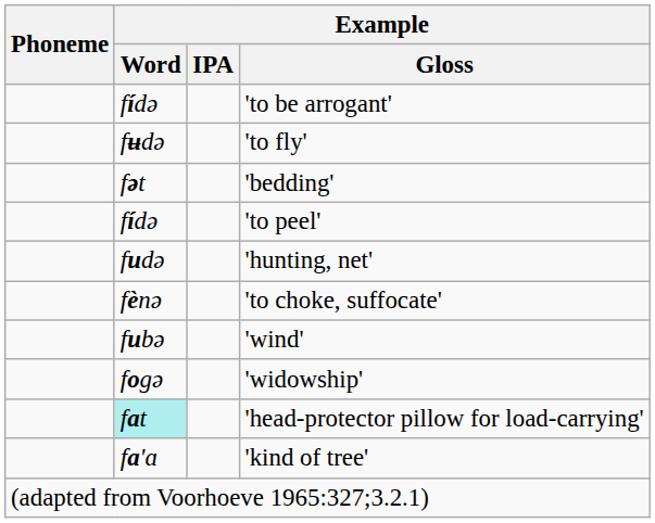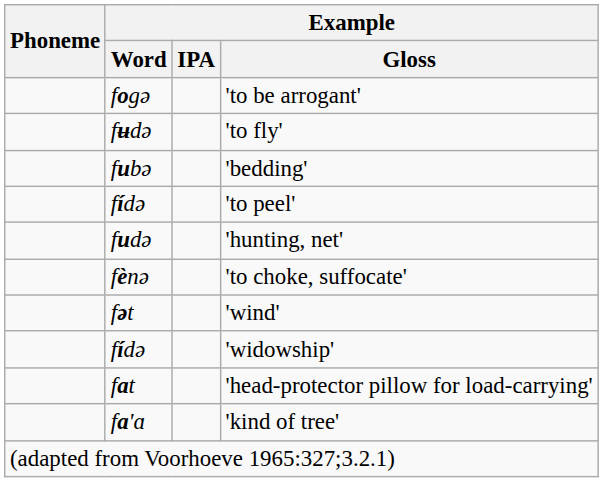'to be arrogant' | Example / Word: fídə -> fogə
'bedding' | Example / Word: fət -> fubə
'wind' | Example / Word: fubə -> fət
'widowship' | Example / Word: fogə -> fídə
'head-protector pillow for load-carrying' | Example / Word: paleturquoise background -> no background
